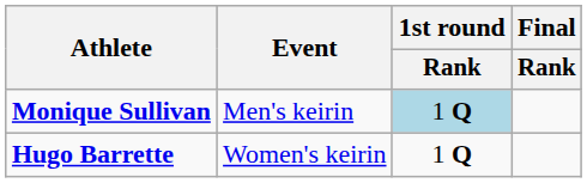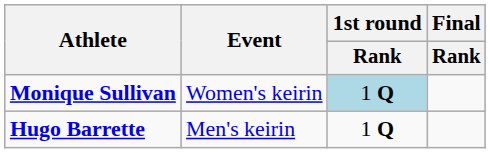Monique Sullivan | Event: Men's keirin -> Women's keirin
Hugo Barrette | Event: Women's keirin -> Men's keirin
